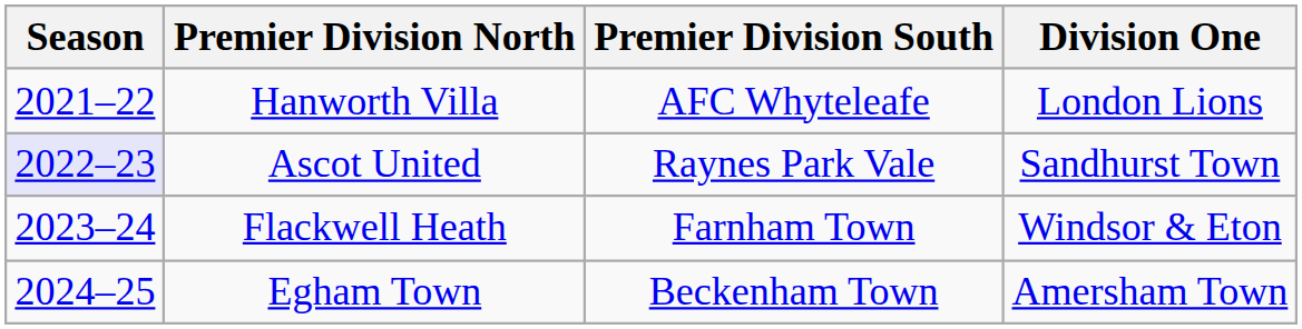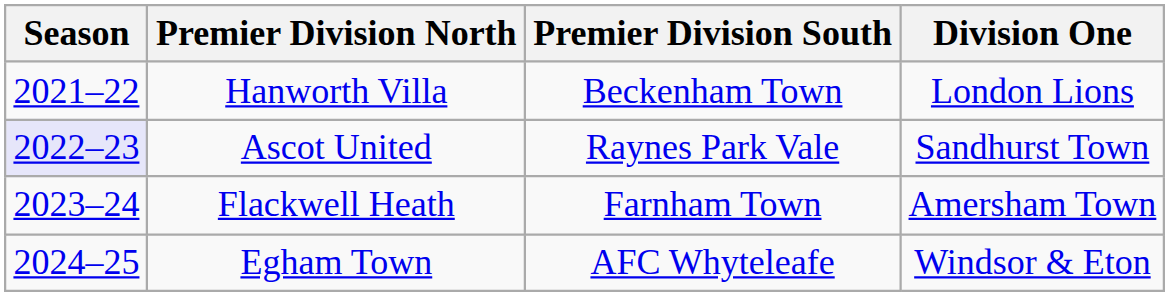Hanworth Villa | Premier Division South: AFC Whyteleafe -> Beckenham Town
Flackwell Heath | Division One: Windsor & Eton -> Amersham Town
Egham Town | Premier Division South: Beckenham Town -> AFC Whyteleafe
Egham Town | Division One: Amersham Town -> Windsor & Eton
